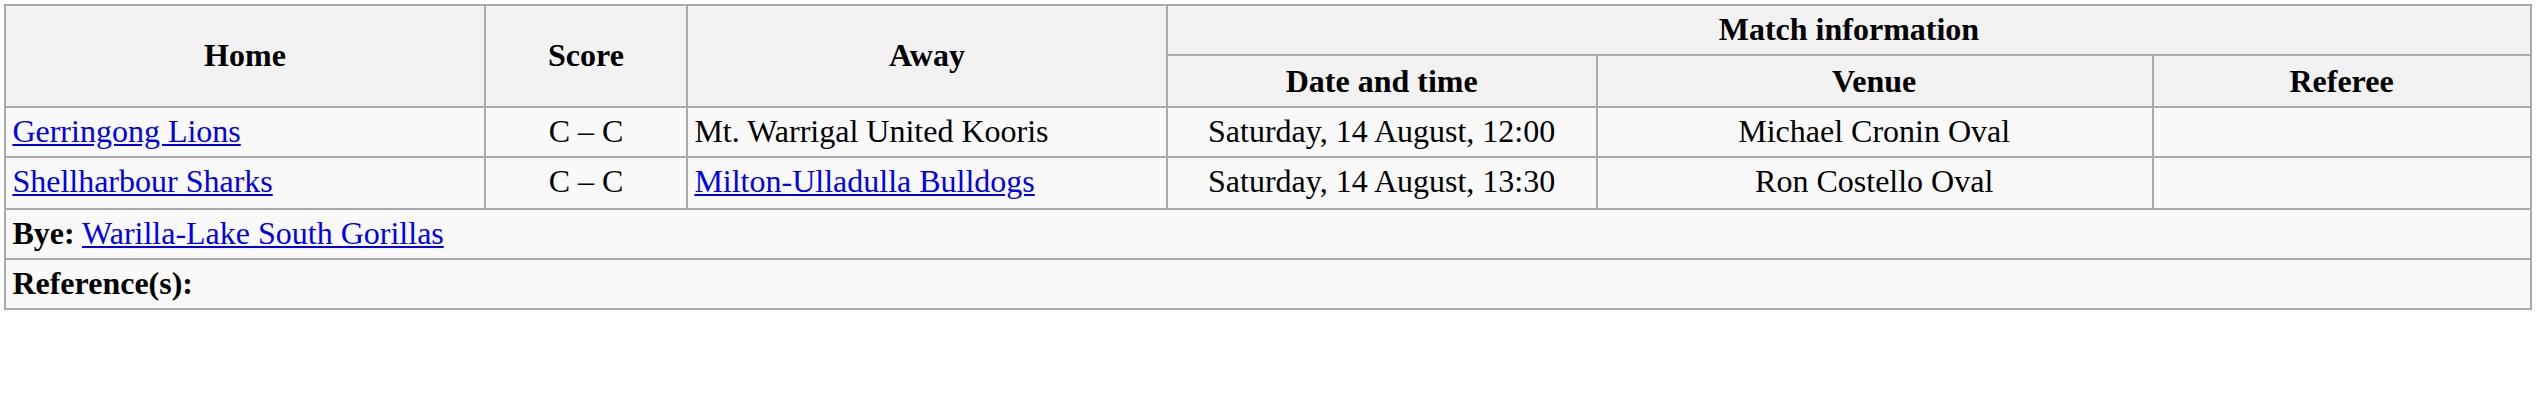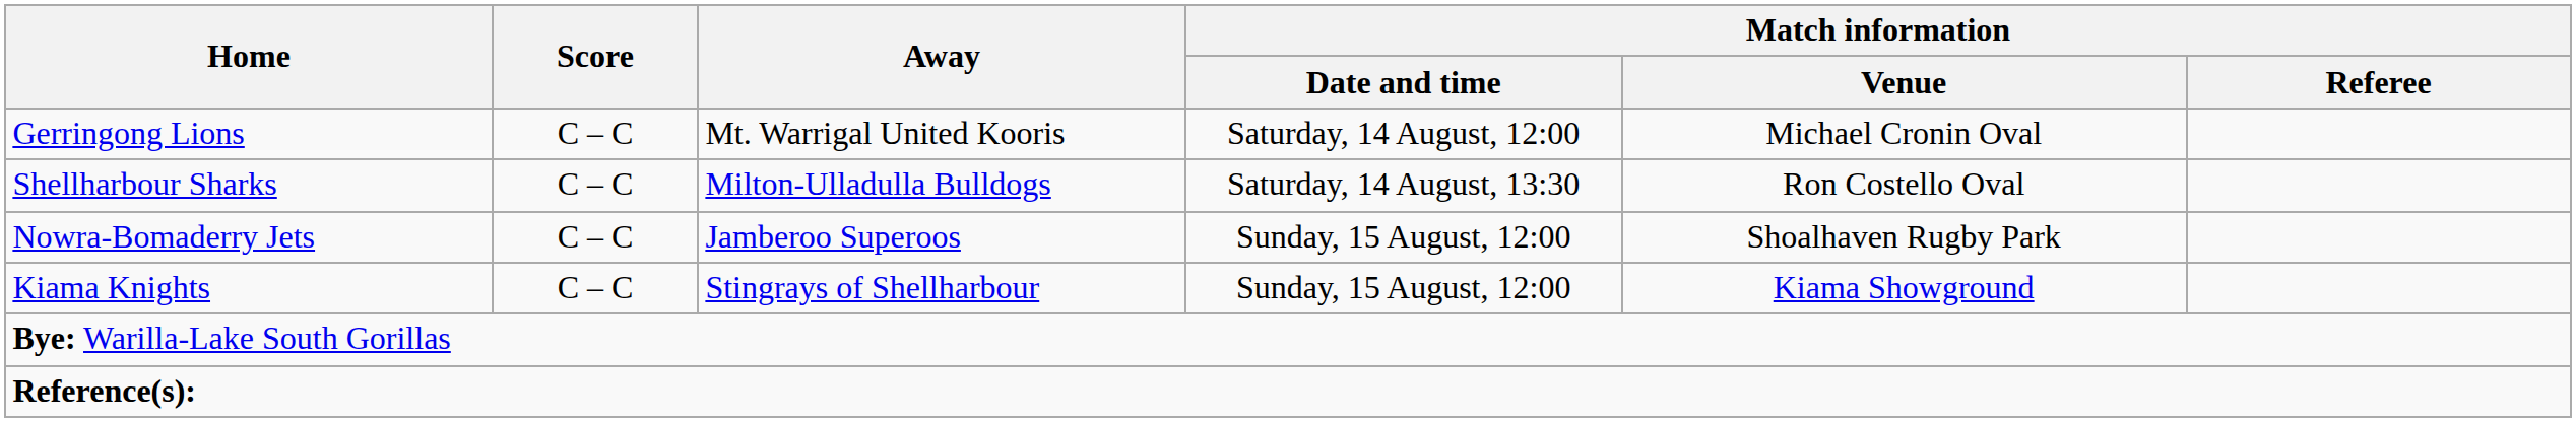+ row: Nowra-Bomaderry Jets | C – C | Jamberoo Superoos | Sunday, 15 August, 12:00 | Shoalhaven Rugby Park
+ row: Kiama Knights | C – C | Stingrays of Shellharbour | Sunday, 15 August, 12:00 | Kiama Showground
